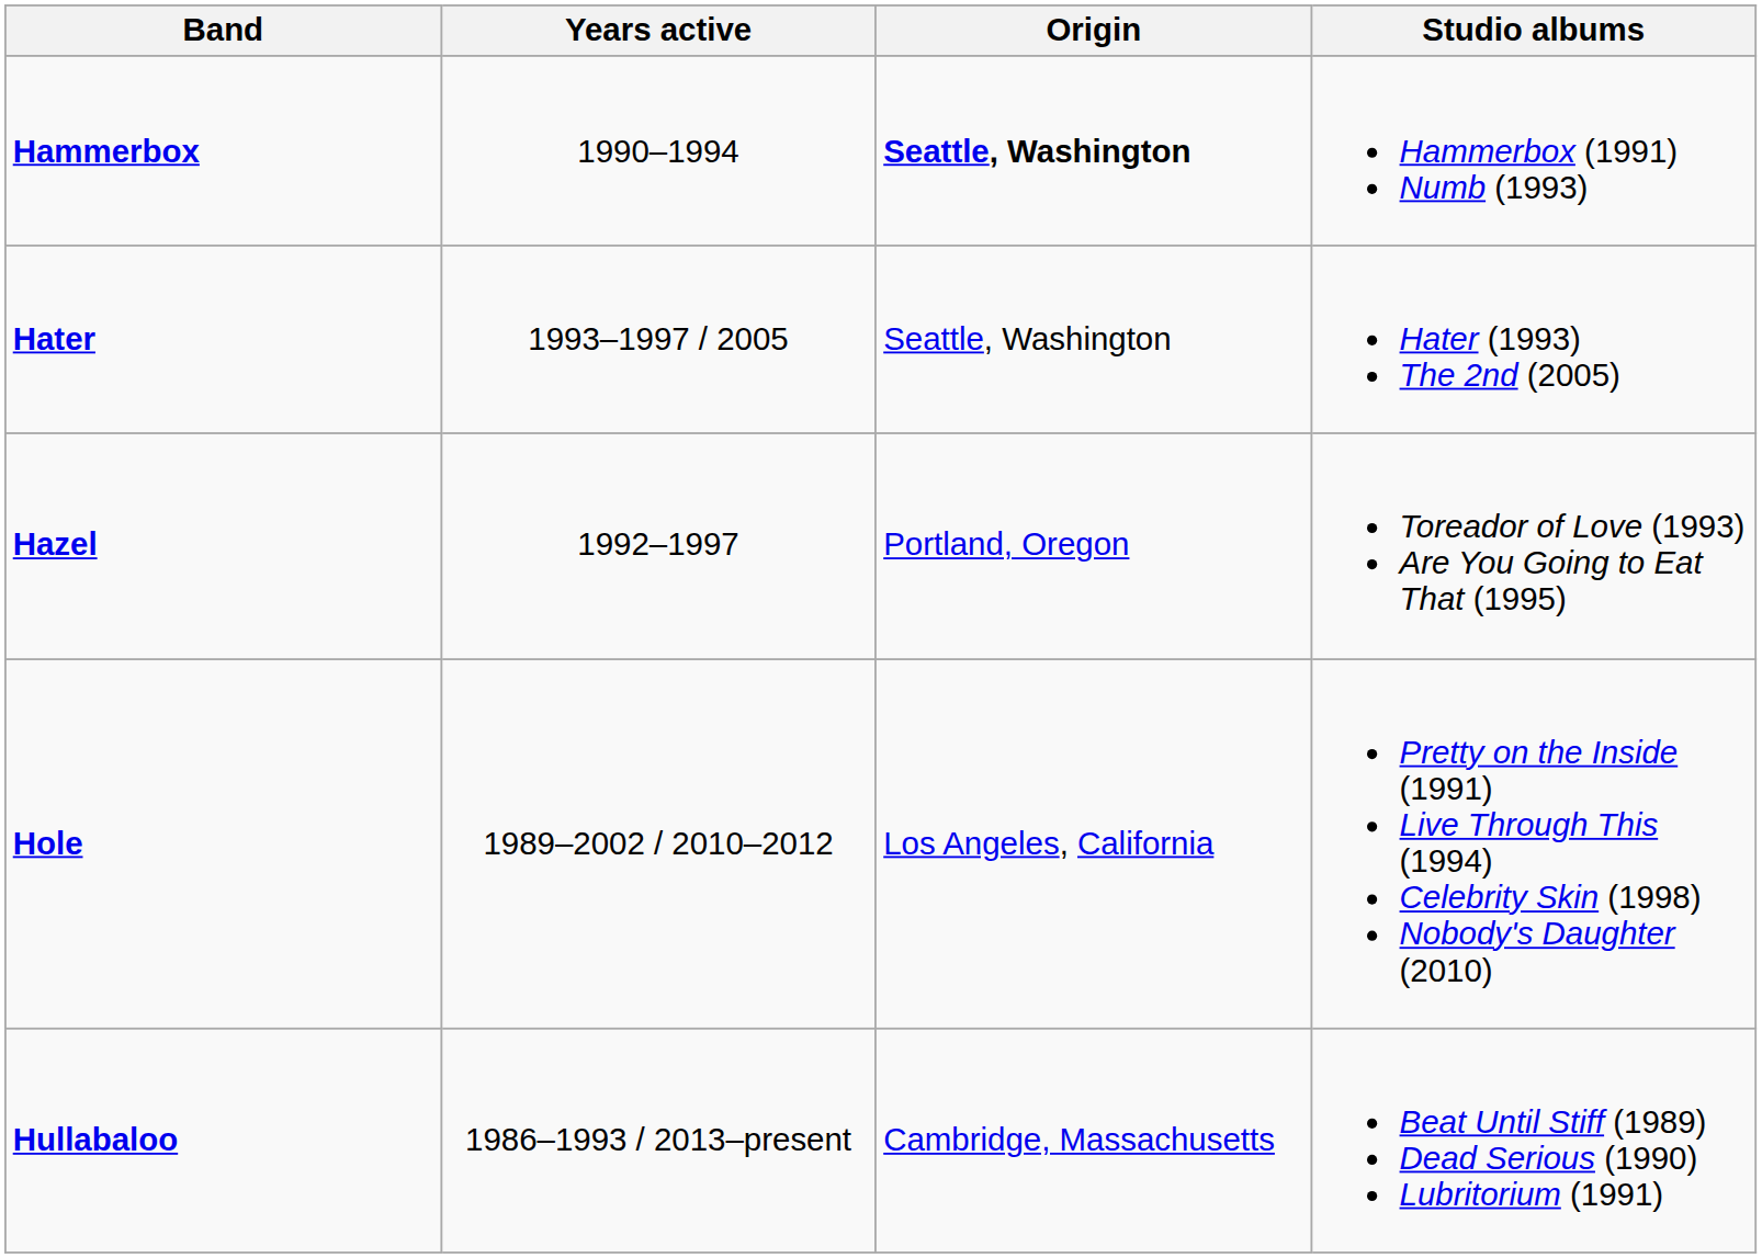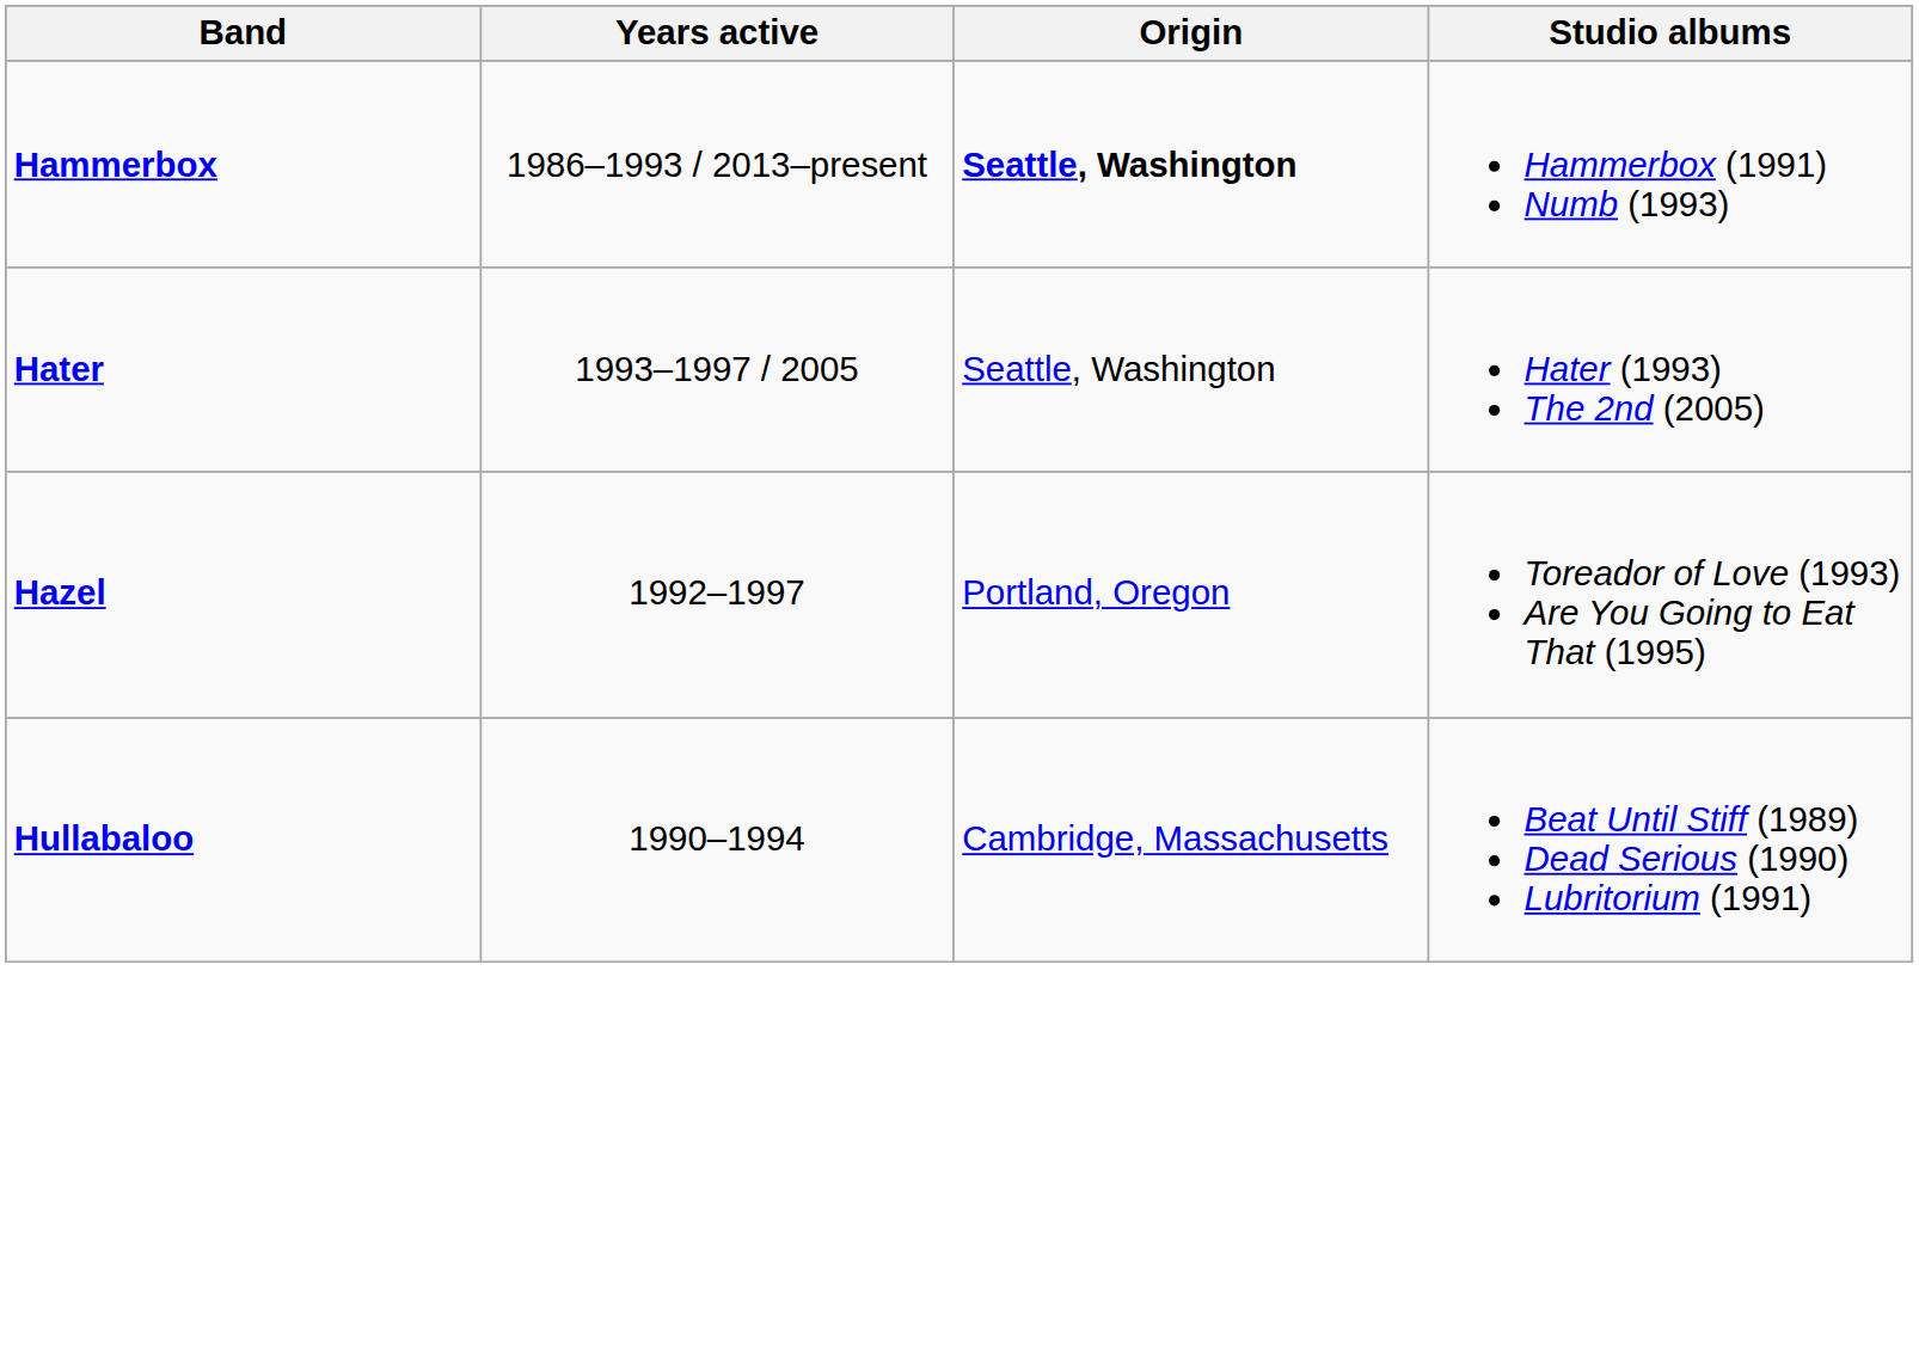Hammerbox | Years active: 1990–1994 -> 1986–1993 / 2013–present
- row: Hole | 1989–2002 / 2010–2012 | Los Angeles, California | Pretty on the Inside (1991) Live Through This (1994) Celebrity Skin (1998) Nobody's Daughter (2010)
Hullabaloo | Years active: 1986–1993 / 2013–present -> 1990–1994
